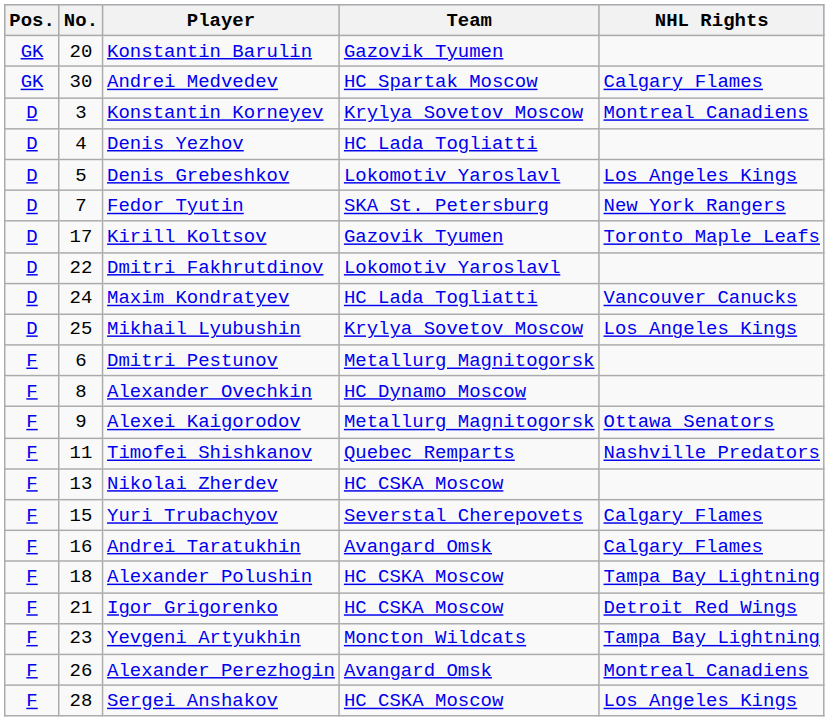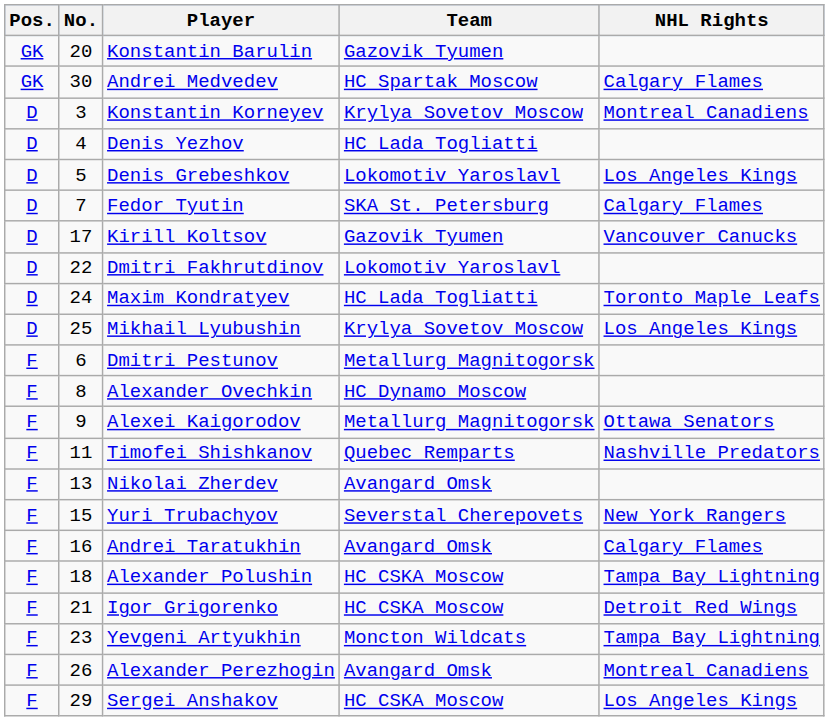Fedor Tyutin | NHL Rights: New York Rangers -> Calgary Flames
Kirill Koltsov | NHL Rights: Toronto Maple Leafs -> Vancouver Canucks
Maxim Kondratyev | NHL Rights: Vancouver Canucks -> Toronto Maple Leafs
Nikolai Zherdev | Team: HC CSKA Moscow -> Avangard Omsk
Yuri Trubachyov | NHL Rights: Calgary Flames -> New York Rangers
Sergei Anshakov | No.: 28 -> 29
